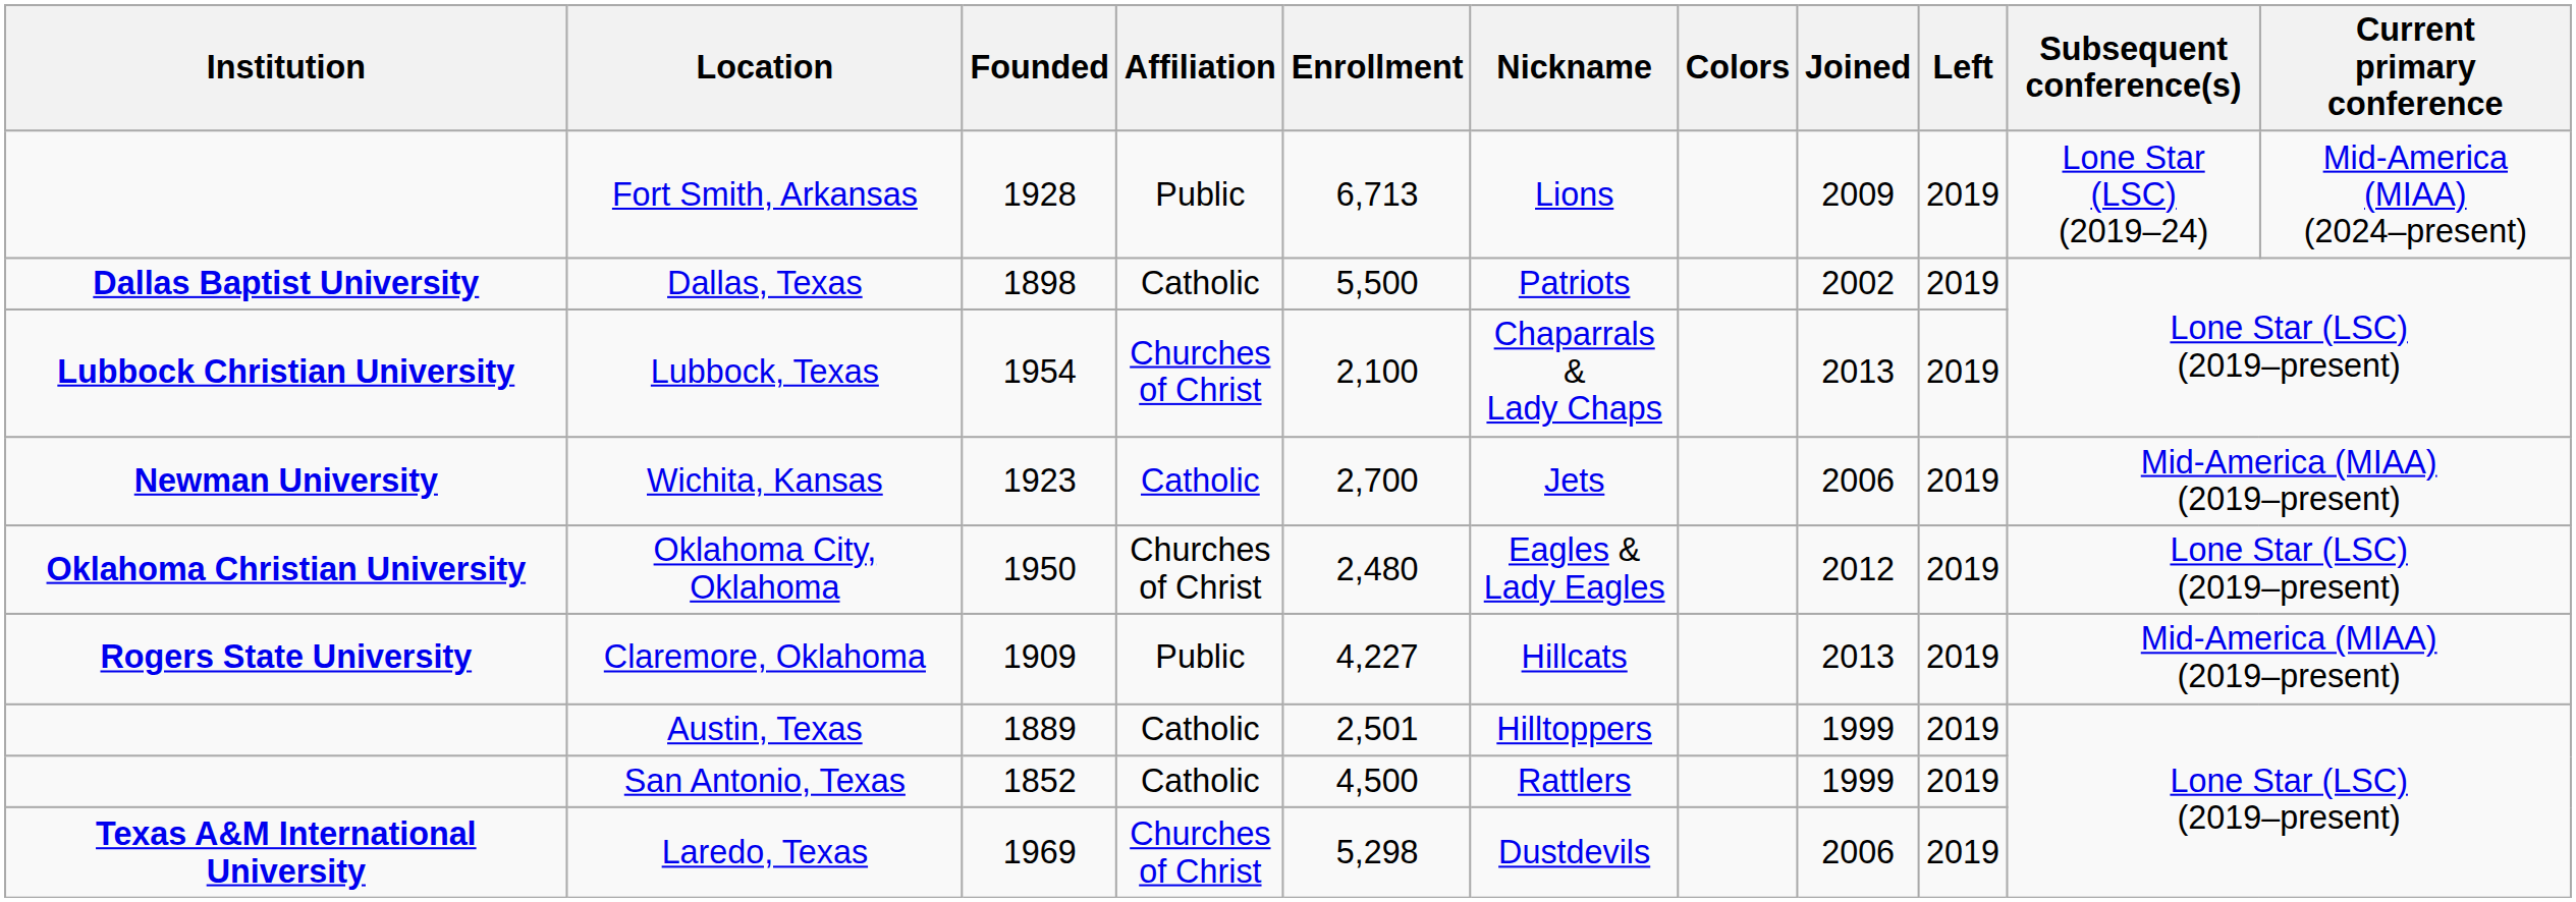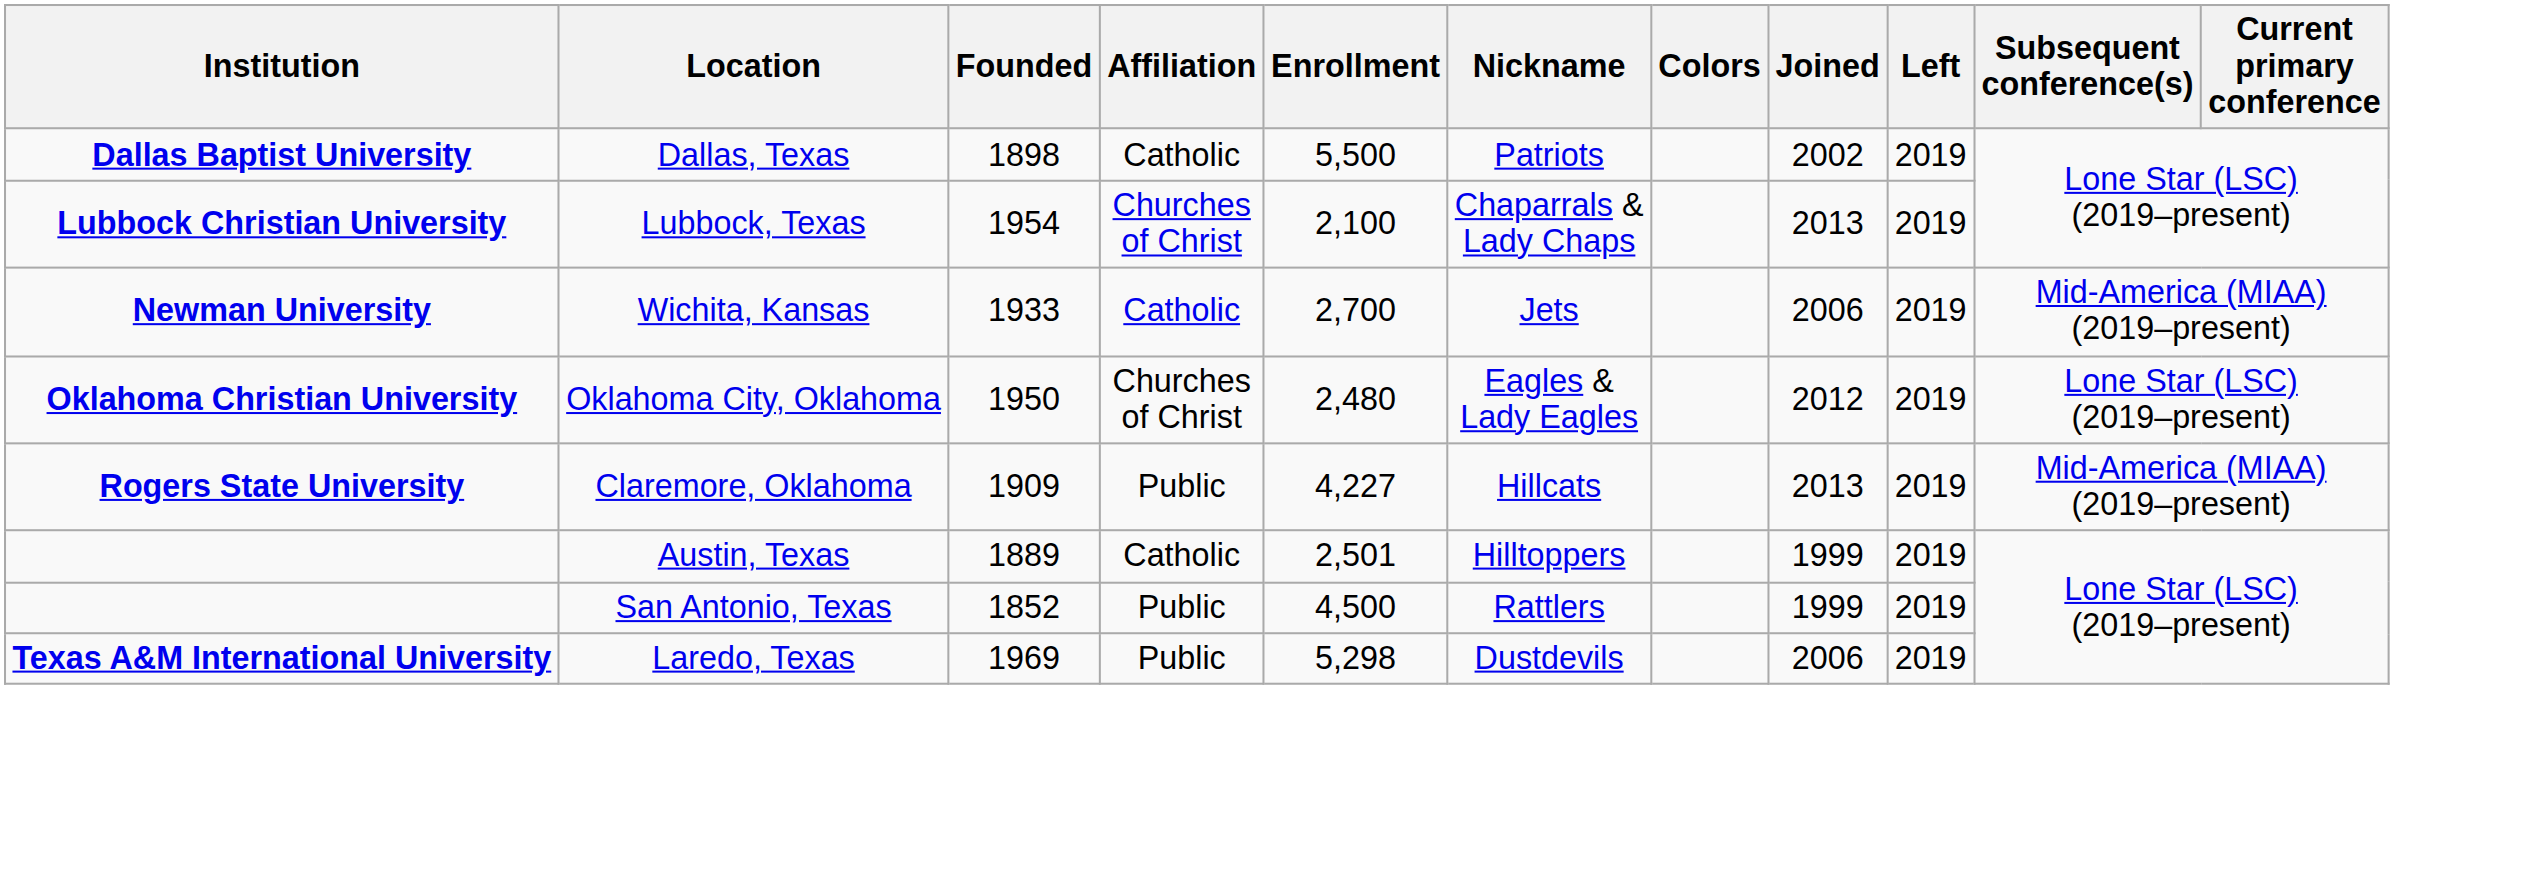- row: Fort Smith, Arkansas | 1928 | Public | 6,713 | Lions | 2009 | 2019 | Lone Star (LSC) (2019–24) | Mid-America (MIAA) (2024–present)
Wichita, Kansas | Founded: 1923 -> 1933
San Antonio, Texas | Affiliation: Catholic -> Public
Laredo, Texas | Affiliation: Churches of Christ -> Public
